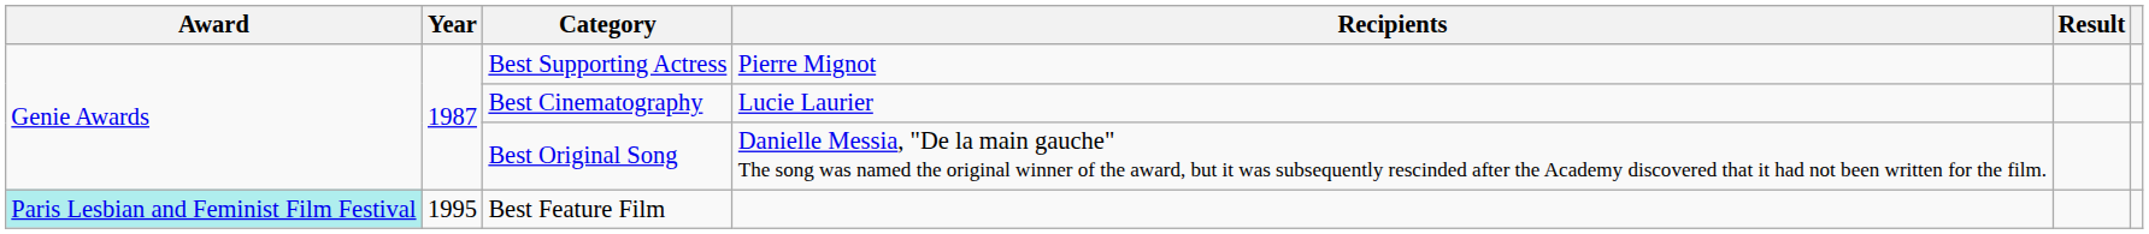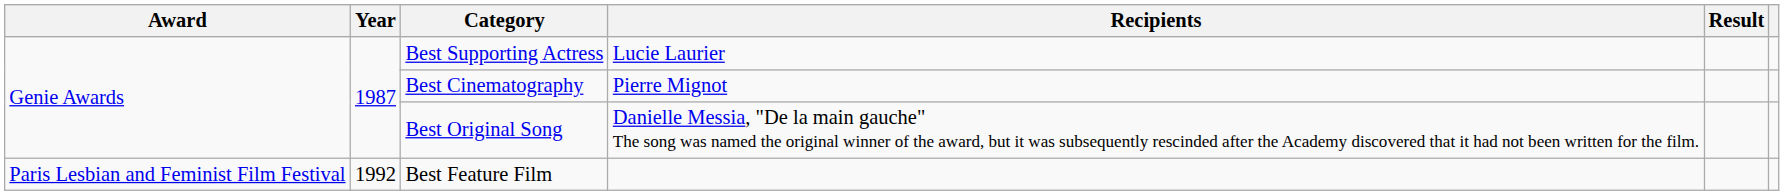Best Supporting Actress | Recipients: Pierre Mignot -> Lucie Laurier
Best Cinematography | Recipients: Lucie Laurier -> Pierre Mignot
Best Feature Film | Award: paleturquoise background -> no background
Best Feature Film | Year: 1995 -> 1992
